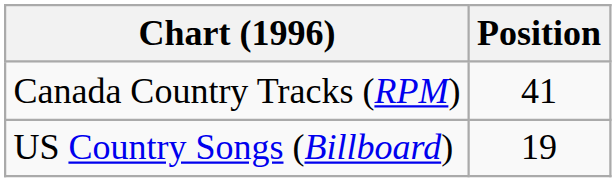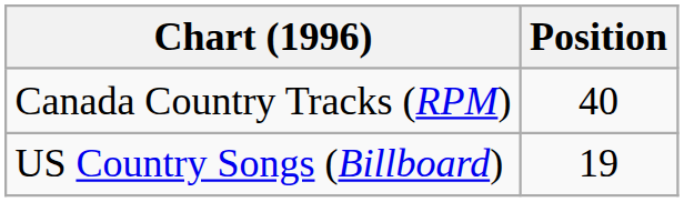Canada Country Tracks (RPM) | Position: 41 -> 40
